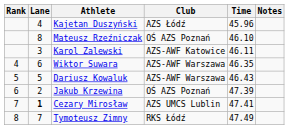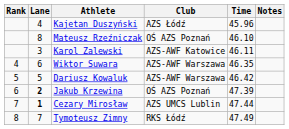Dariusz Kowaluk | Time: 46.43 -> 46.42
Jakub Krzewina | Lane: normal -> bold
Cezary Mirosław | Time: 47.41 -> 47.44
